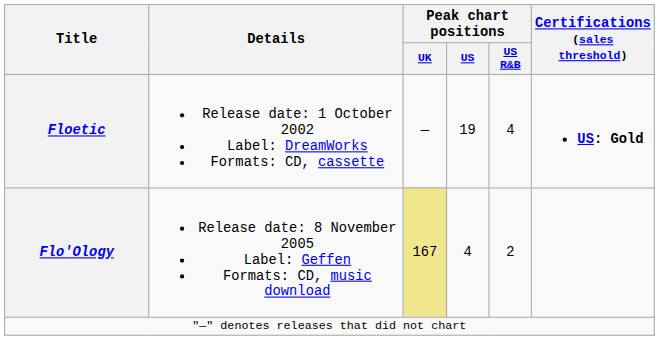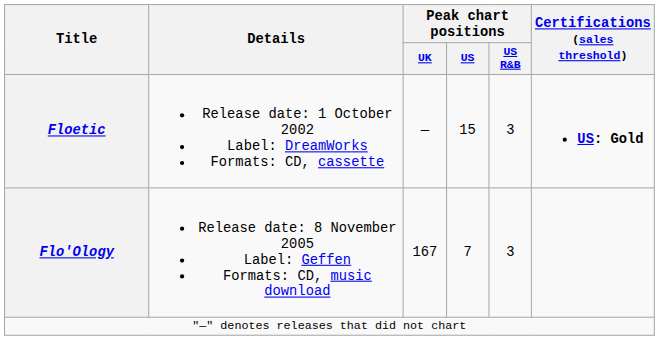Floetic | Peak chart positions / US: 19 -> 15
Floetic | Peak chart positions / US R&B: 4 -> 3
Flo'Ology | Peak chart positions / UK: khaki background -> no background
Flo'Ology | Peak chart positions / US: 4 -> 7
Flo'Ology | Peak chart positions / US R&B: 2 -> 3
